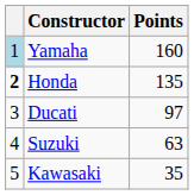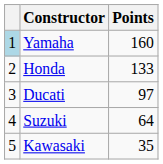Honda | column 1: bold -> normal
Honda | Points: 135 -> 133
Suzuki | Points: 63 -> 64
